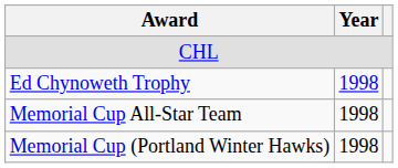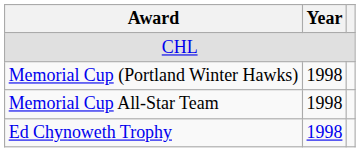rows swapped: Ed Chynoweth Trophy <-> Memorial Cup (Portland Winter Hawks)
